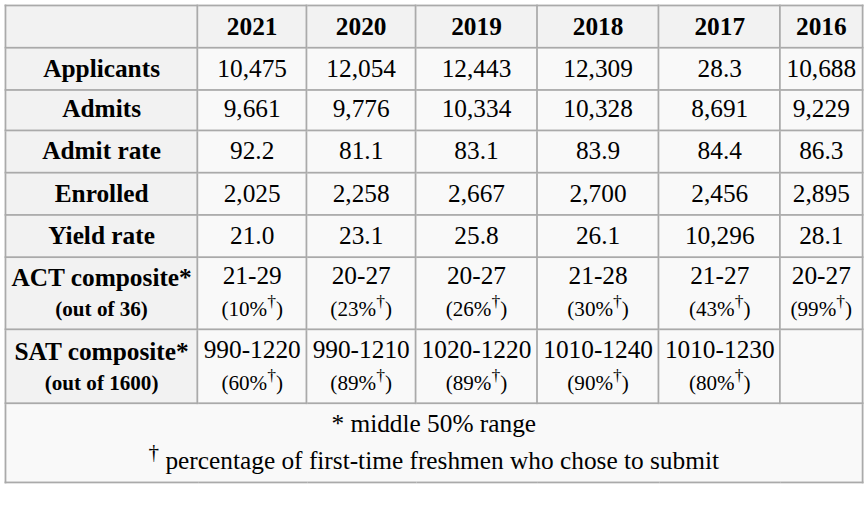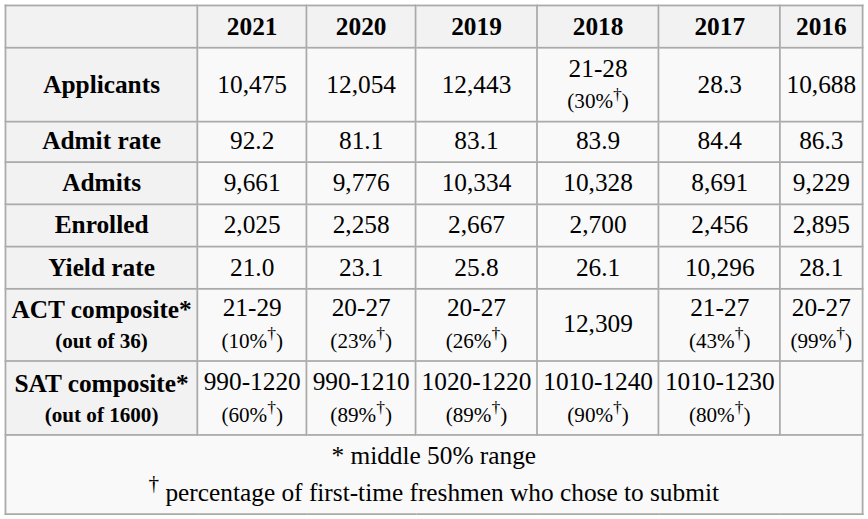Applicants | 2018: 12,309 -> 21-28 (30%†)
rows swapped: Admits <-> Admit rate
ACT composite* (out of 36) | 2018: 21-28 (30%†) -> 12,309
